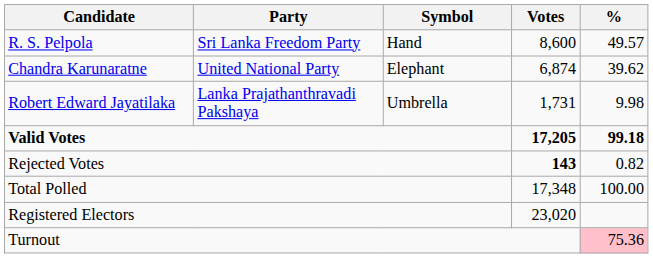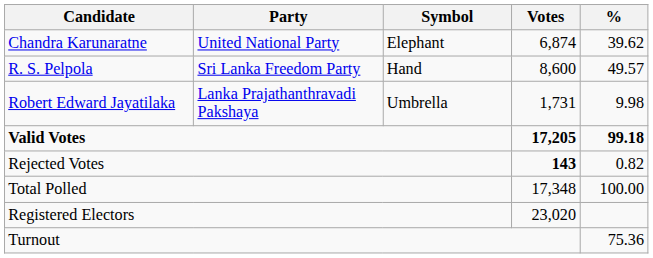rows swapped: R. S. Pelpola <-> Chandra Karunaratne
Turnout | %: pink background -> no background
